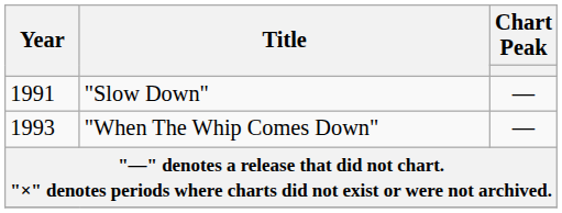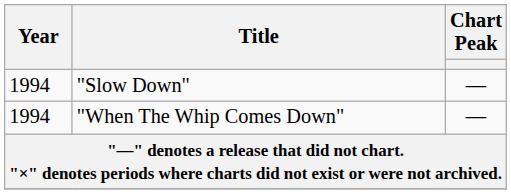"Slow Down" | Year: 1991 -> 1994
"When The Whip Comes Down" | Year: 1993 -> 1994
